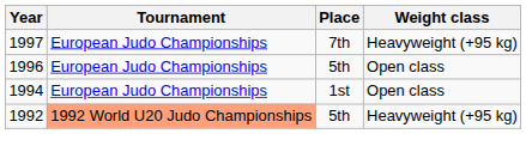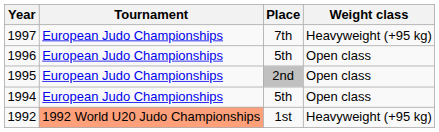+ row: 1995 | European Judo Championships | 2nd | Open class
1994 | Place: 1st -> 5th
1992 | Place: 5th -> 1st
